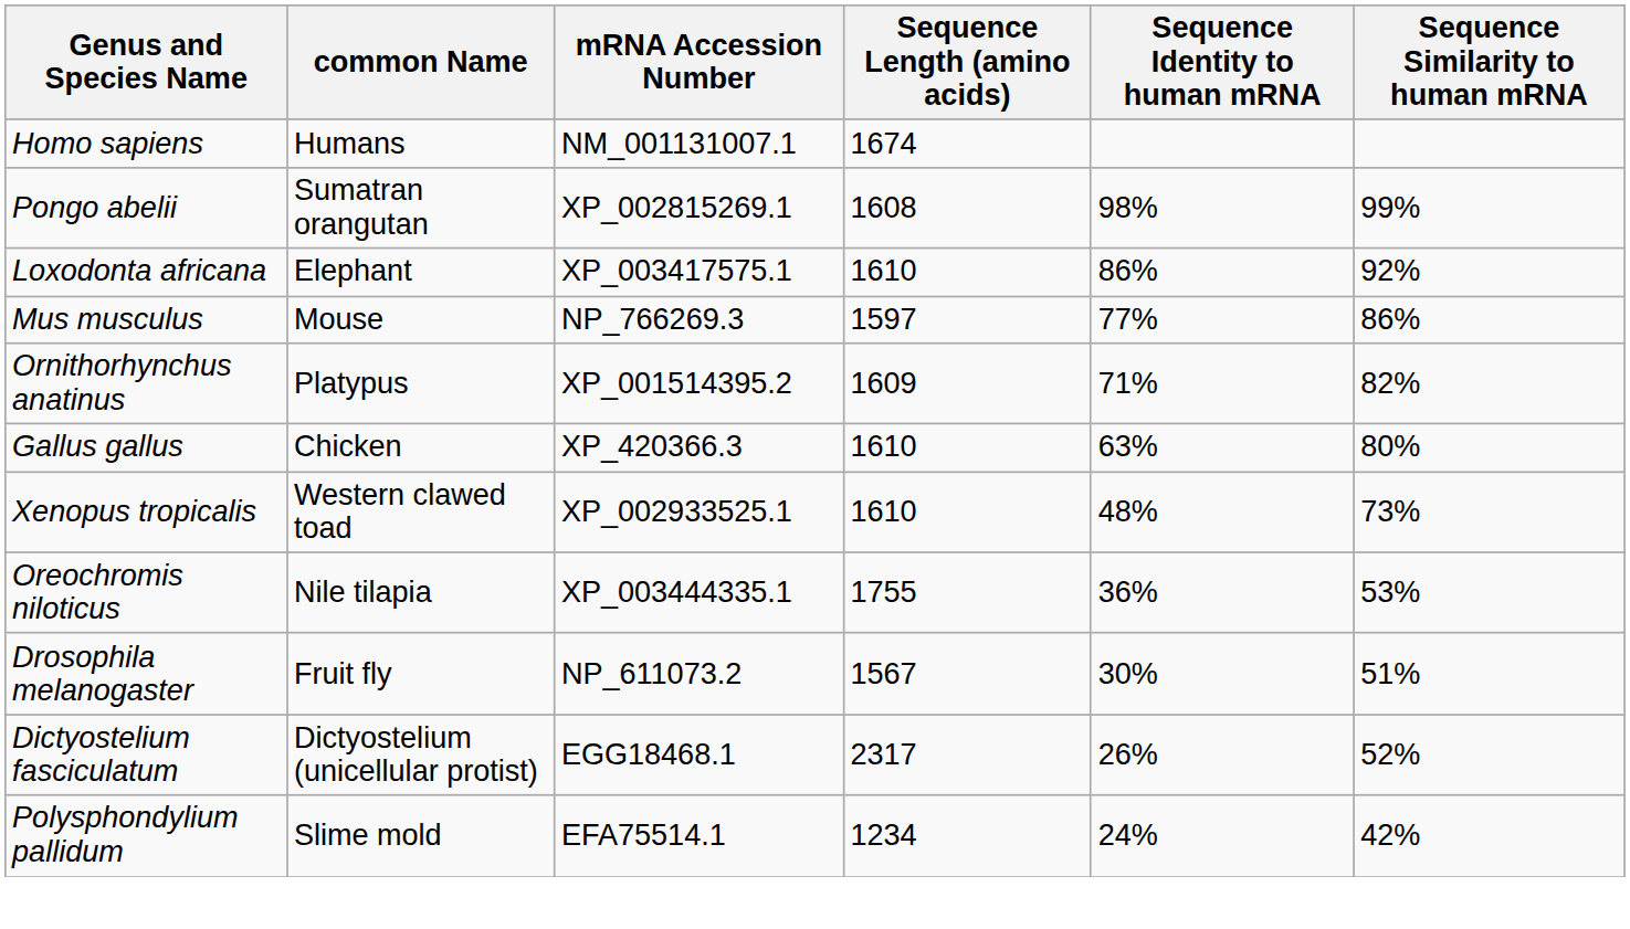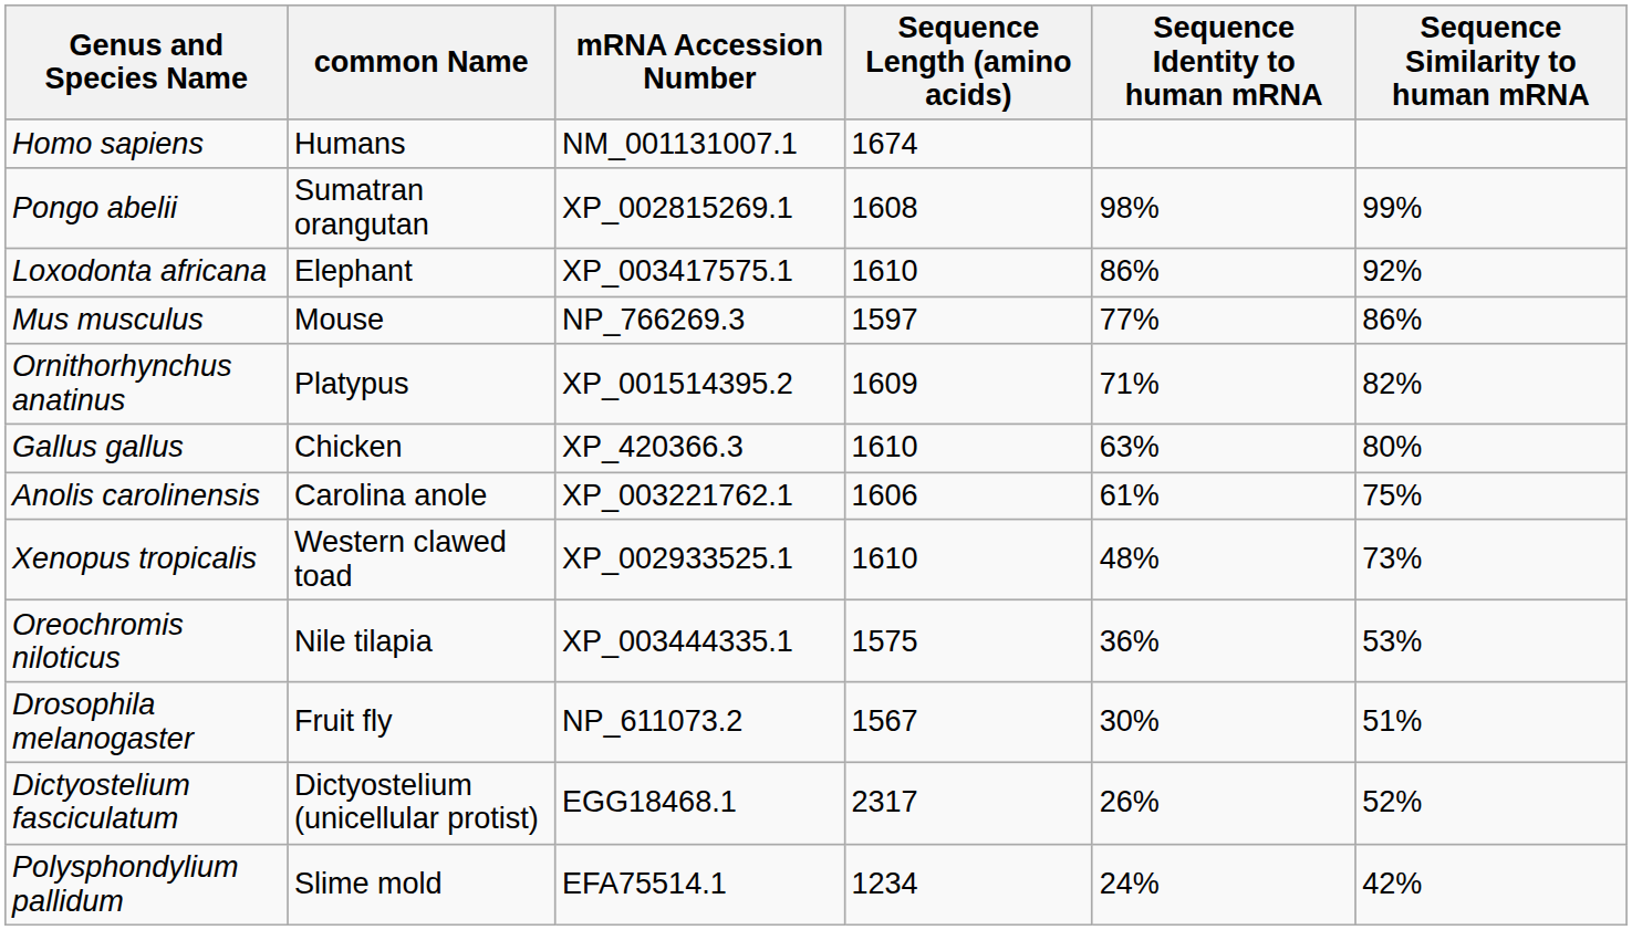+ row: Anolis carolinensis | Carolina anole | XP_003221762.1 | 1606 | 61% | 75%
Oreochromis niloticus | Sequence Length (amino acids): 1755 -> 1575
